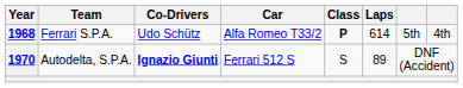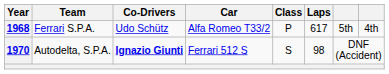1968 | Class: bold -> normal
1968 | Laps: 614 -> 617
1970 | Laps: 89 -> 98
